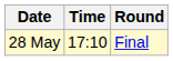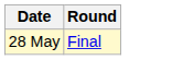- column: Time | 17:10
